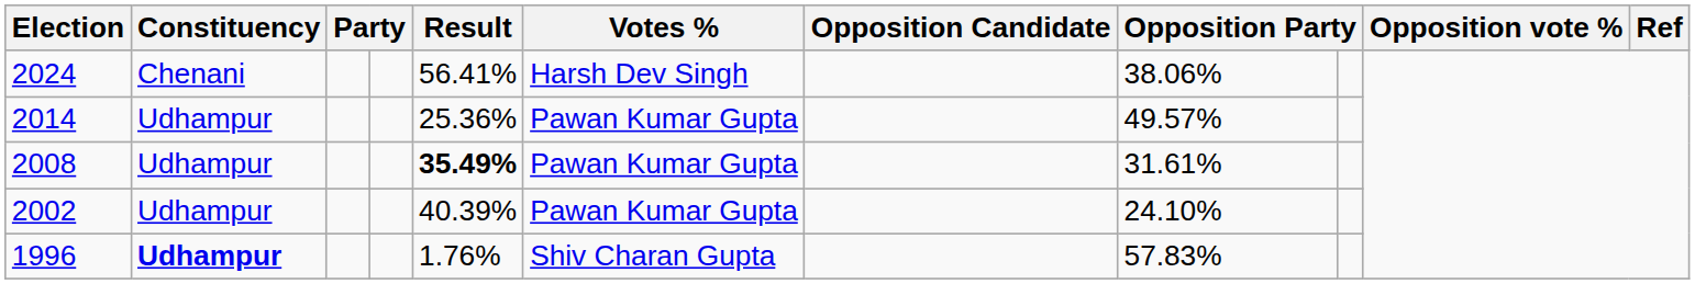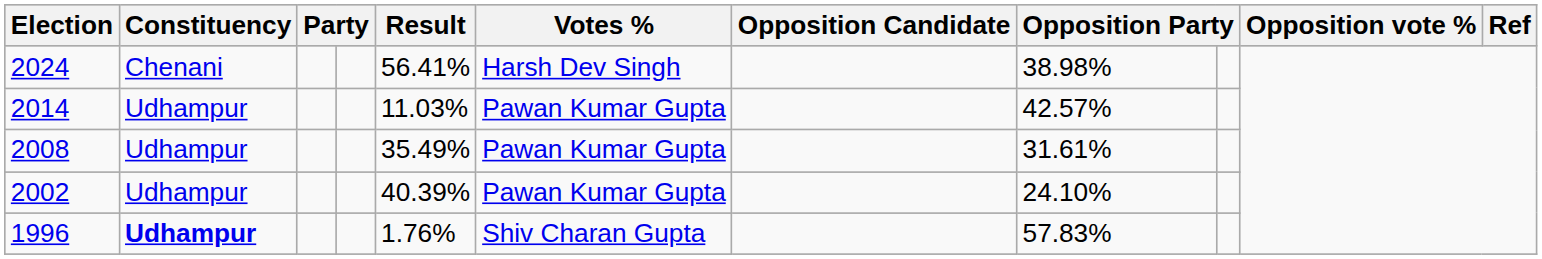2024 | column 8: 38.06% -> 38.98%
2014 | Result: 25.36% -> 11.03%
2014 | column 8: 49.57% -> 42.57%
2008 | Result: bold -> normal
